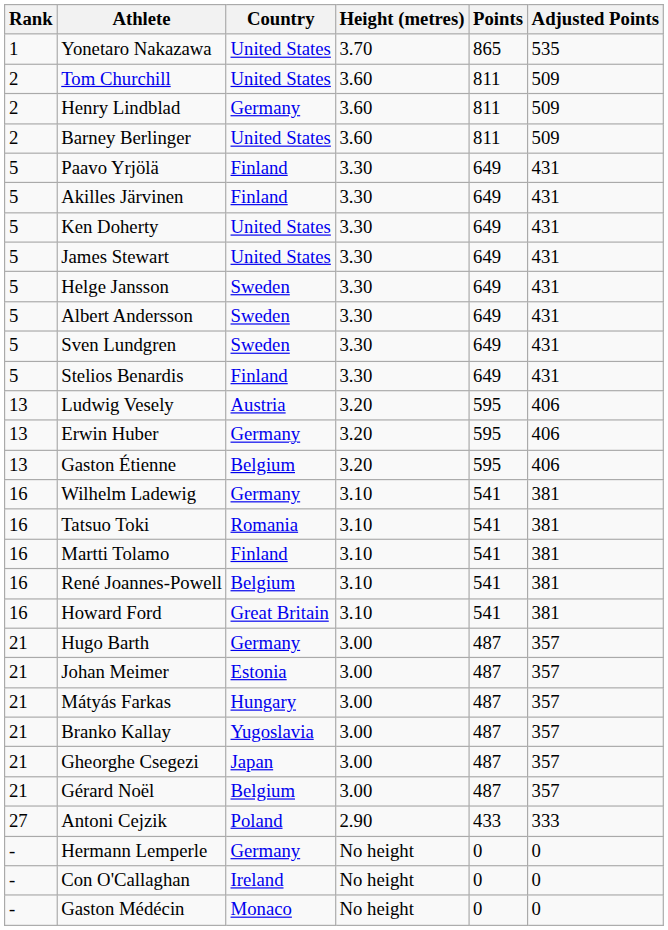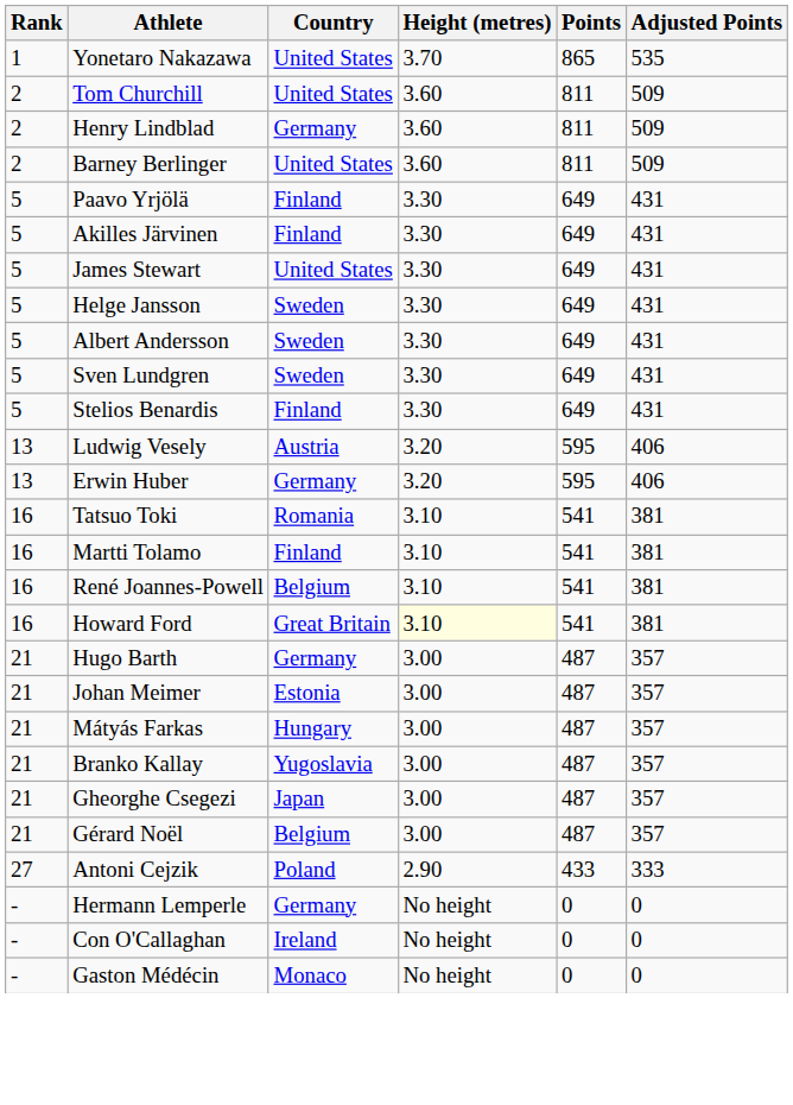- row: 5 | Ken Doherty | United States | 3.30 | 649 | 431
- row: 13 | Gaston Étienne | Belgium | 3.20 | 595 | 406
- row: 16 | Wilhelm Ladewig | Germany | 3.10 | 541 | 381
Howard Ford | Height (metres): no background -> lightyellow background
